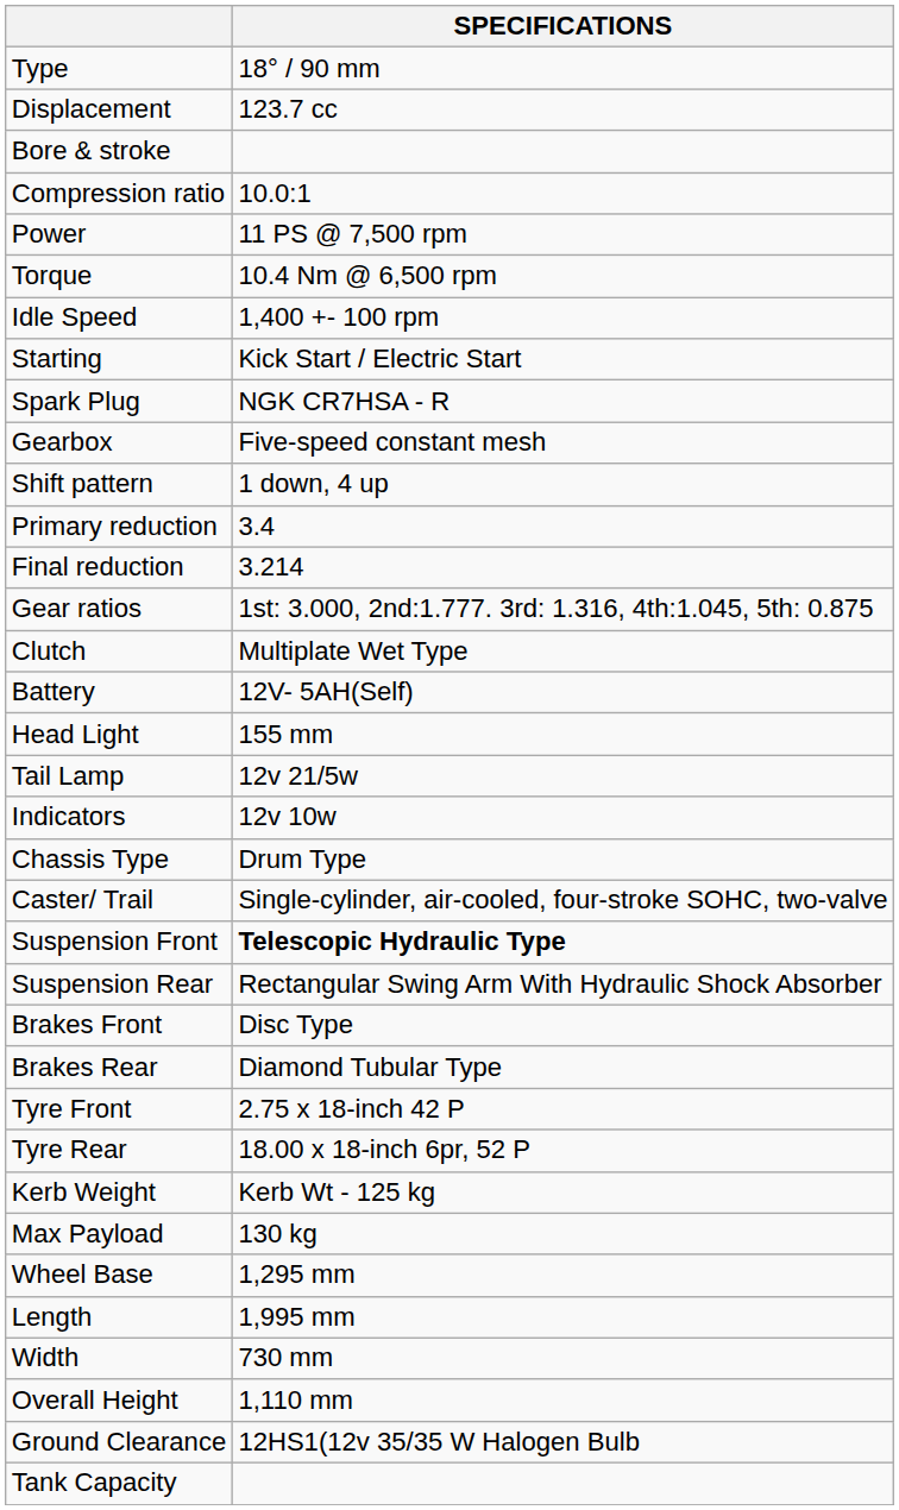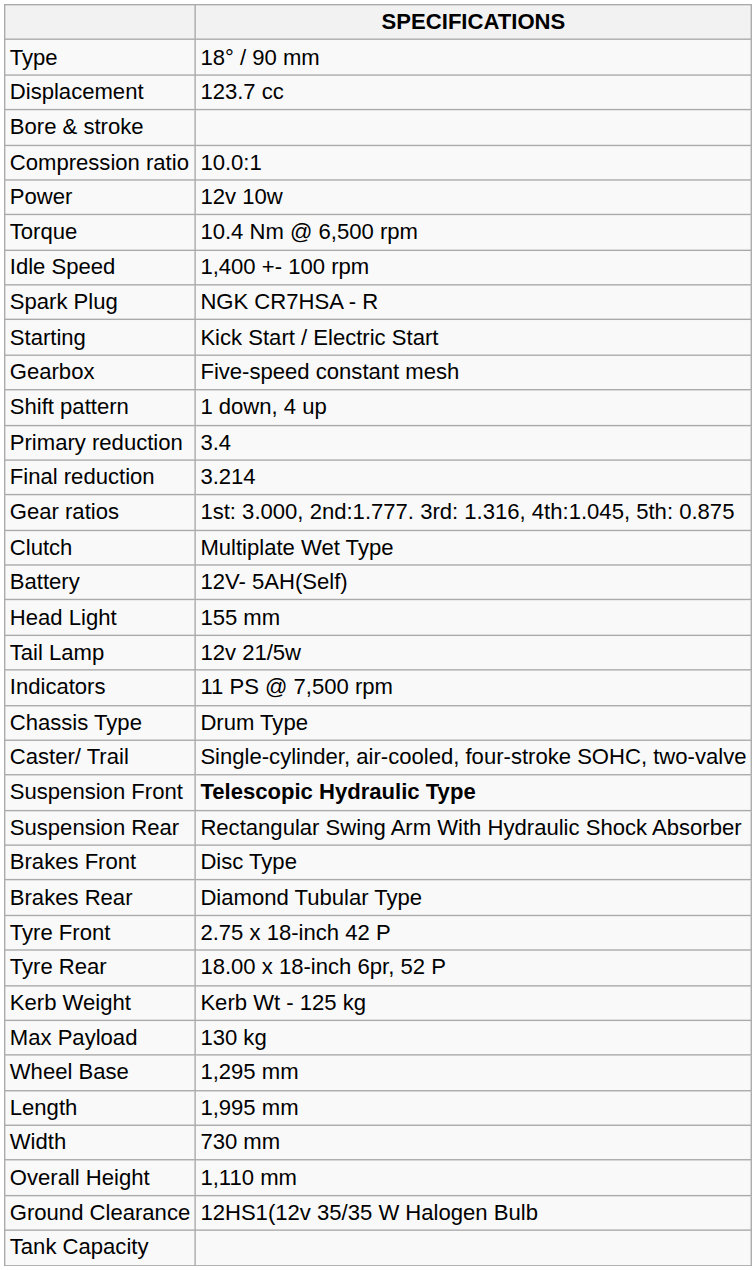Power | SPECIFICATIONS: 11 PS @ 7,500 rpm -> 12v 10w
rows swapped: Starting <-> Spark Plug
Indicators | SPECIFICATIONS: 12v 10w -> 11 PS @ 7,500 rpm
